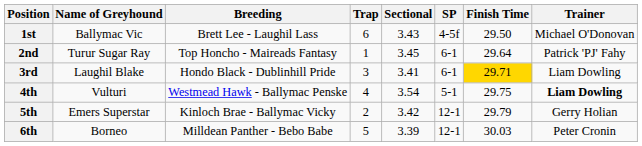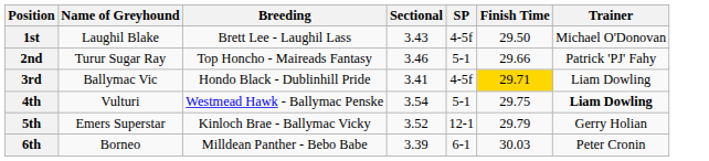- column: Trap | 6 | 1 | 3 | 4 | 2 | 5
1st | Name of Greyhound: Ballymac Vic -> Laughil Blake
2nd | Sectional: 3.45 -> 3.46
2nd | SP: 6-1 -> 5-1
2nd | Finish Time: 29.64 -> 29.66
3rd | Name of Greyhound: Laughil Blake -> Ballymac Vic
3rd | SP: 6-1 -> 4-5f
5th | Sectional: 3.42 -> 3.52
6th | SP: 12-1 -> 6-1
